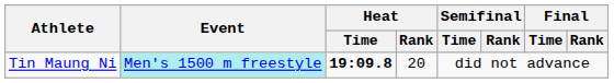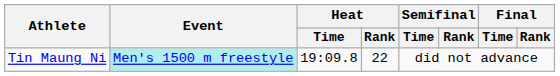Tin Maung Ni | Heat / Time: bold -> normal
Tin Maung Ni | Heat / Rank: 20 -> 22
